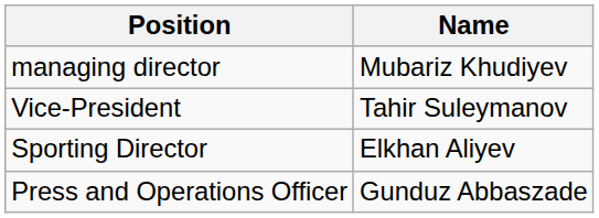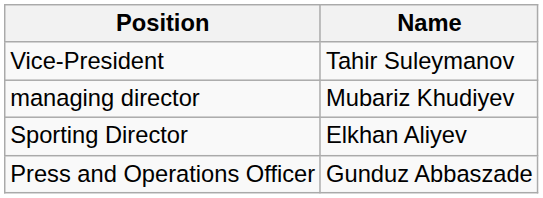rows swapped: Vice-President <-> managing director
